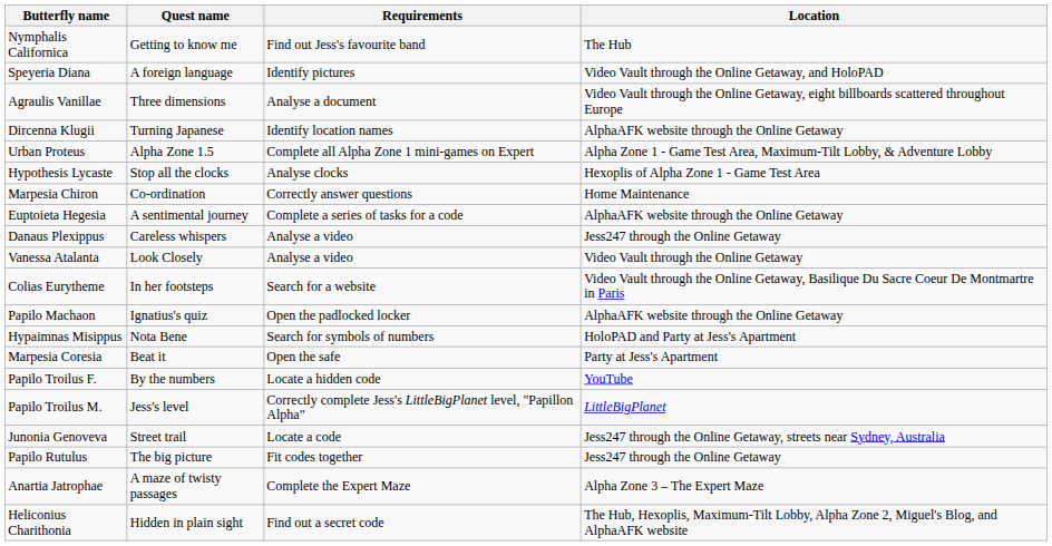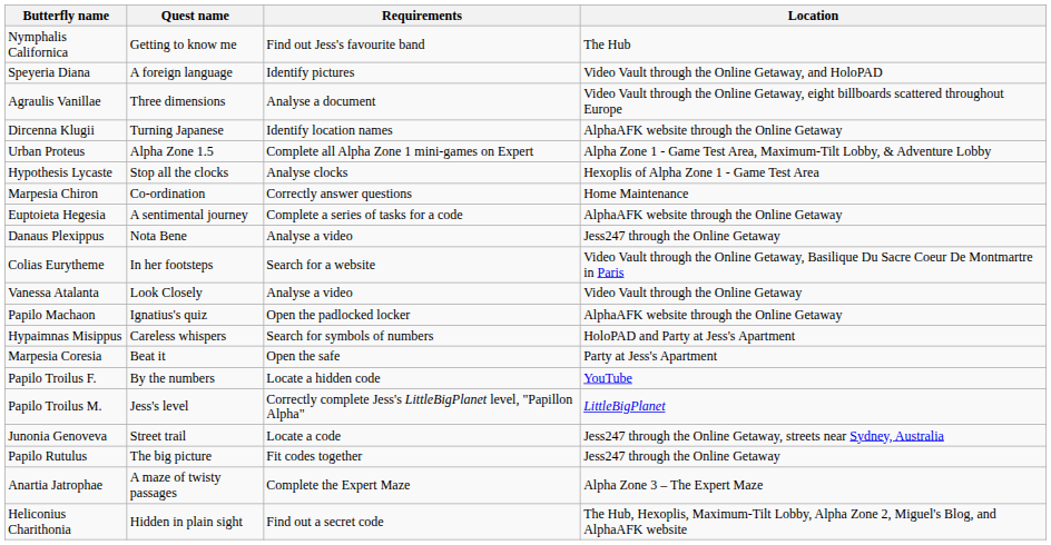Danaus Plexippus | Quest name: Careless whispers -> Nota Bene
rows swapped: Colias Eurytheme <-> Vanessa Atalanta
Hypaimnas Misippus | Quest name: Nota Bene -> Careless whispers
